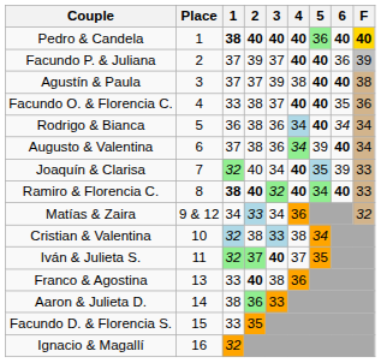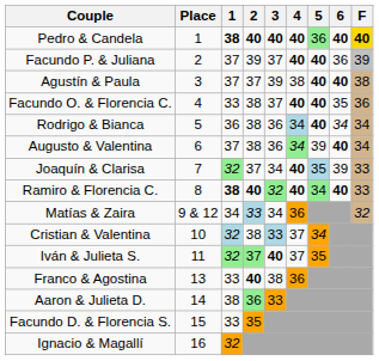Joaquín & Clarisa | 2: 40 -> 37
Cristian & Valentina | 4: 38 -> 37
